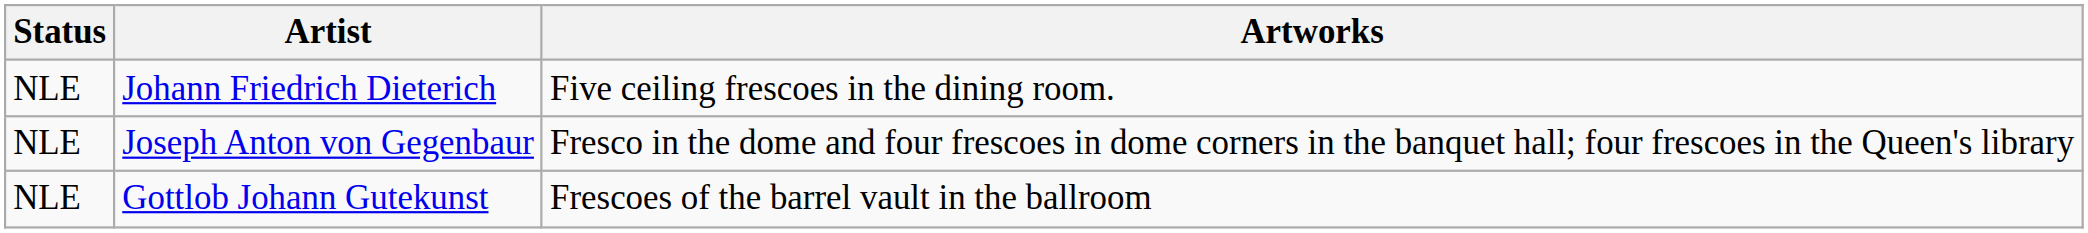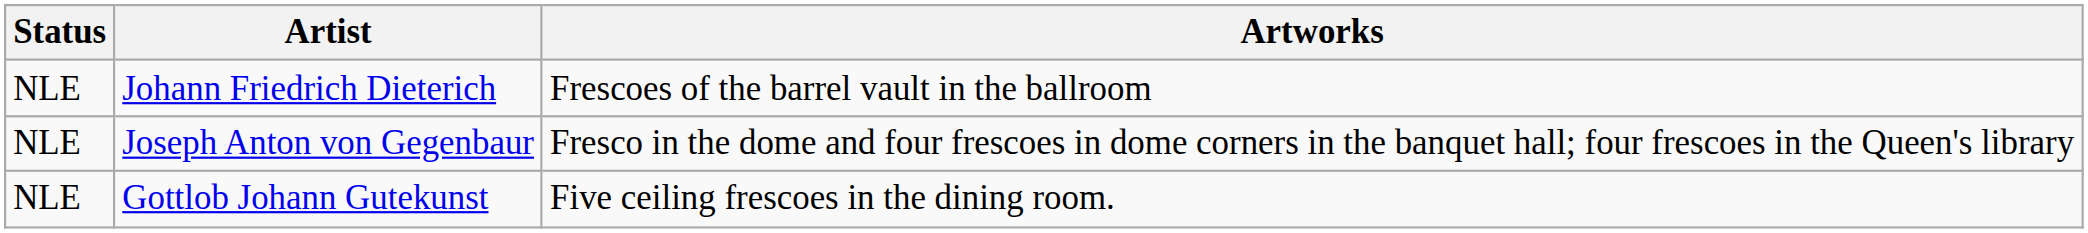Johann Friedrich Dieterich | Artworks: Five ceiling frescoes in the dining room. -> Frescoes of the barrel vault in the ballroom
Gottlob Johann Gutekunst | Artworks: Frescoes of the barrel vault in the ballroom -> Five ceiling frescoes in the dining room.
